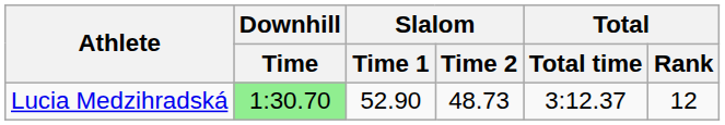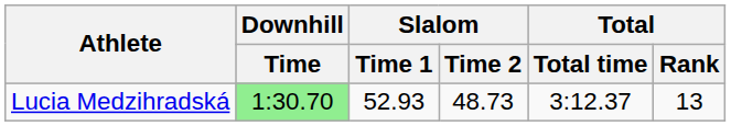Lucia Medzihradská | Slalom / Time 1: 52.90 -> 52.93
Lucia Medzihradská | Total / Rank: 12 -> 13
